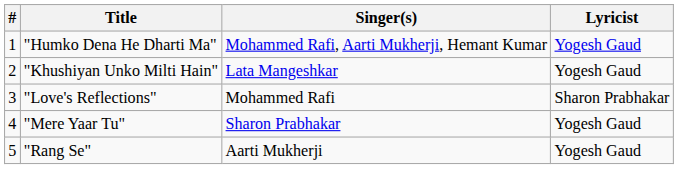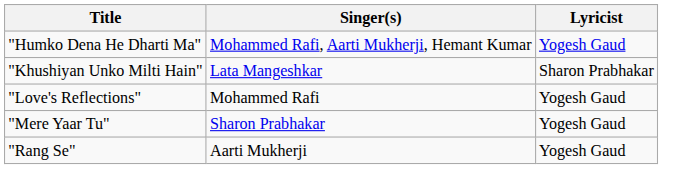- column: # | 1 | 2 | 3 | 4 | 5
"Khushiyan Unko Milti Hain" | Lyricist: Yogesh Gaud -> Sharon Prabhakar
"Love's Reflections" | Lyricist: Sharon Prabhakar -> Yogesh Gaud
